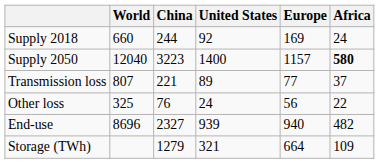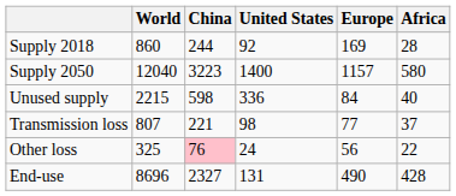Supply 2018 | World: 660 -> 860
Supply 2018 | Africa: 24 -> 28
Supply 2050 | Africa: bold -> normal
+ row: Unused supply | 2215 | 598 | 336 | 84 | 40
Transmission loss | United States: 89 -> 98
Other loss | China: no background -> pink background
End-use | United States: 939 -> 131
End-use | Europe: 940 -> 490
End-use | Africa: 482 -> 428
- row: Storage (TWh) | 1279 | 321 | 664 | 109
